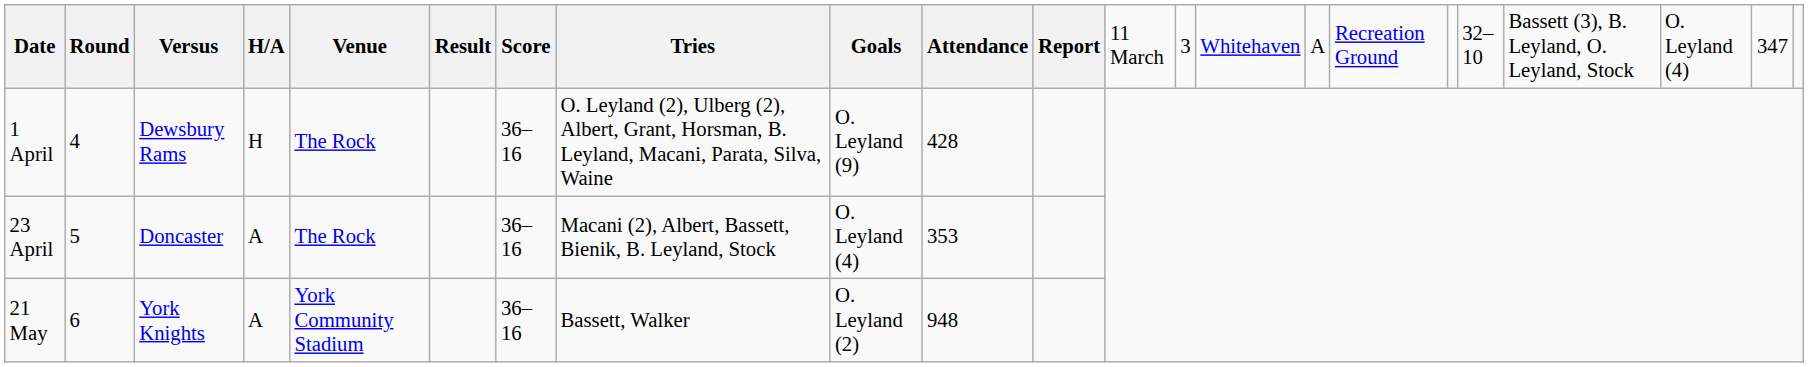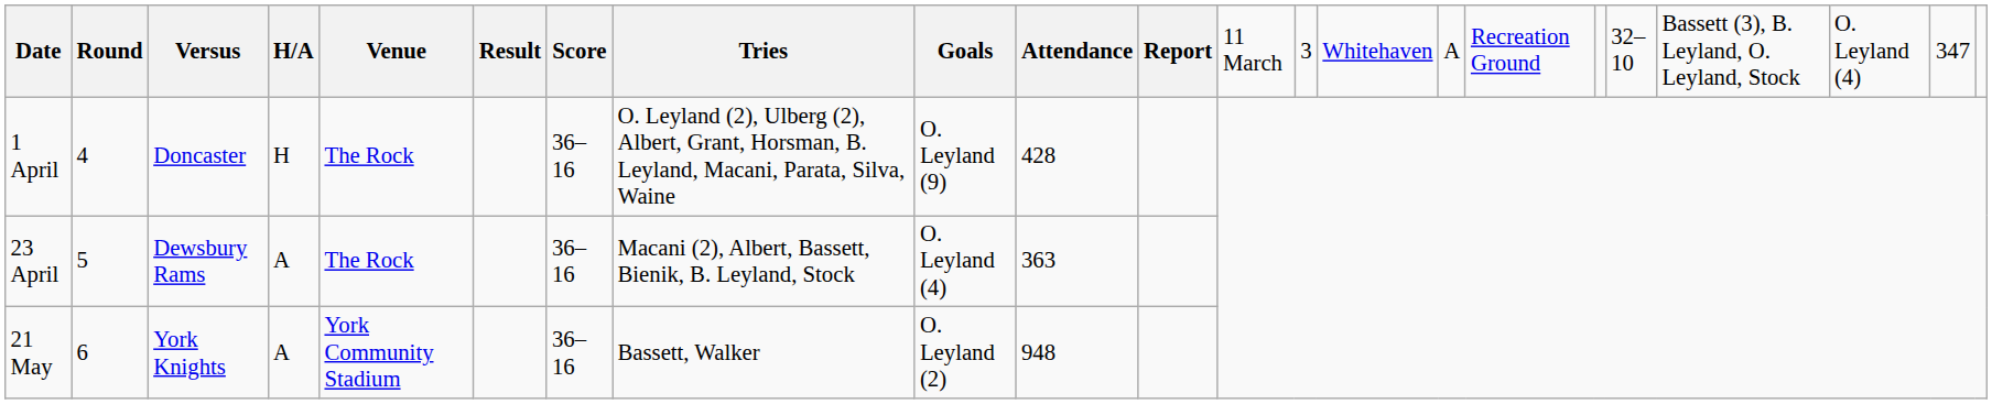1 April | column 3: Dewsbury Rams -> Doncaster
23 April | column 3: Doncaster -> Dewsbury Rams
23 April | column 10: 353 -> 363
